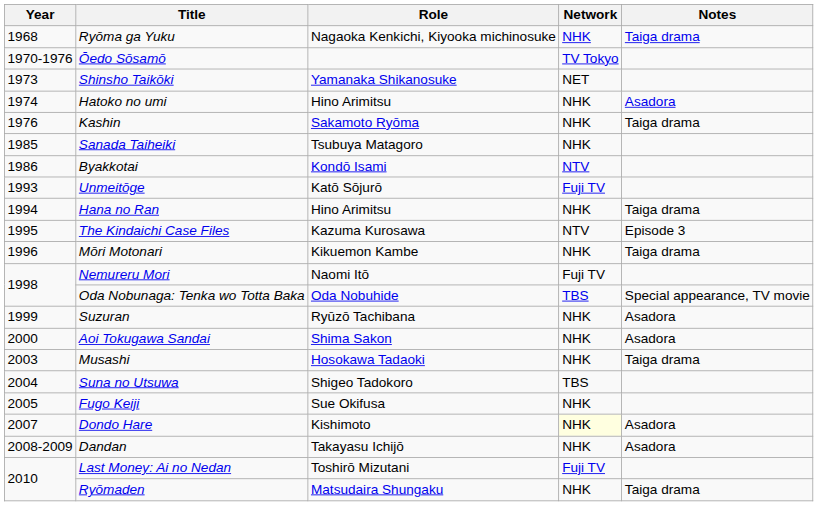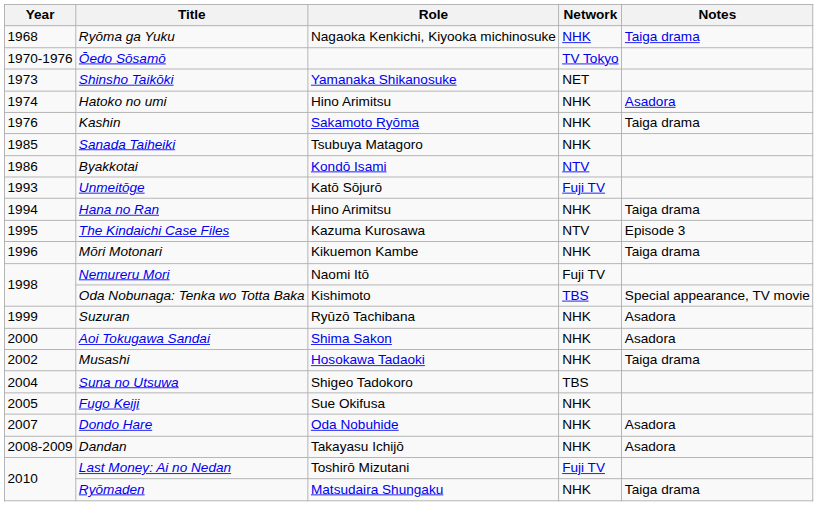Oda Nobunaga: Tenka wo Totta Baka | Role: Oda Nobuhide -> Kishimoto
Musashi | Year: 2003 -> 2002
Dondo Hare | Role: Kishimoto -> Oda Nobuhide
Dondo Hare | Network: lightyellow background -> no background
